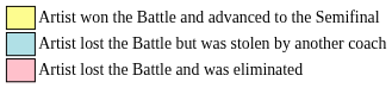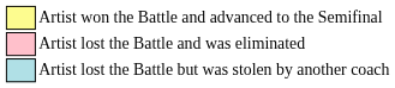rows swapped: Artist lost the Battle but was stolen by another coach <-> Artist lost the Battle and was eliminated
